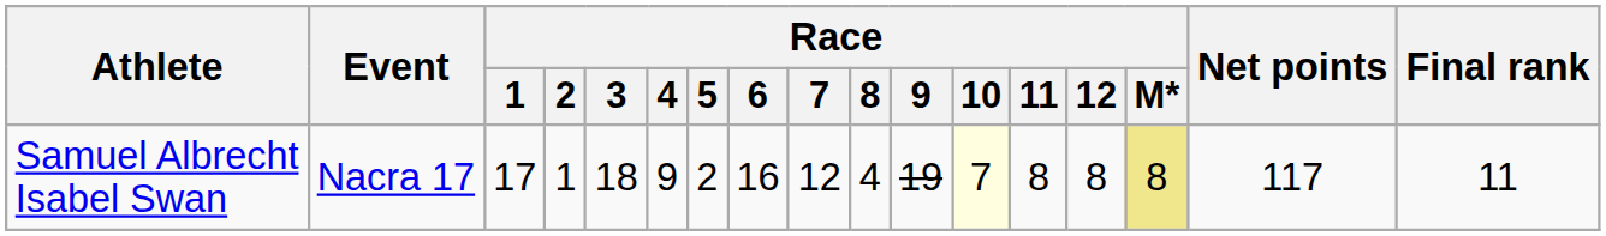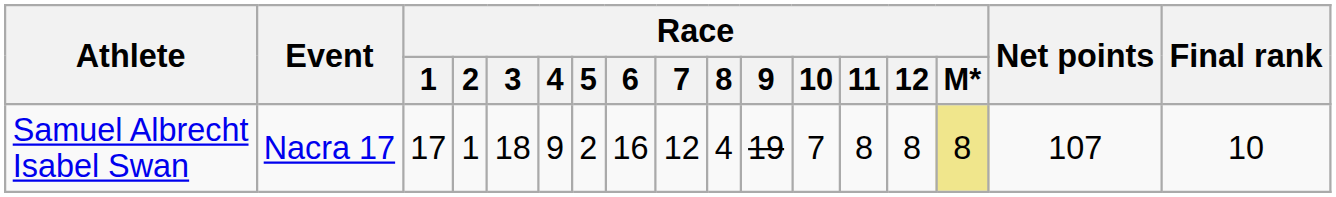Samuel Albrecht Isabel Swan | Race / 10: lightyellow background -> no background
Samuel Albrecht Isabel Swan | Net points: 117 -> 107
Samuel Albrecht Isabel Swan | Final rank: 11 -> 10
